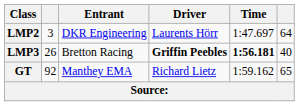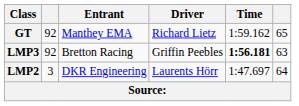rows swapped: LMP2 <-> GT
LMP3 | column 2: 26 -> 92
LMP3 | Driver: bold -> normal
LMP3 | column 6: 40 -> 63
